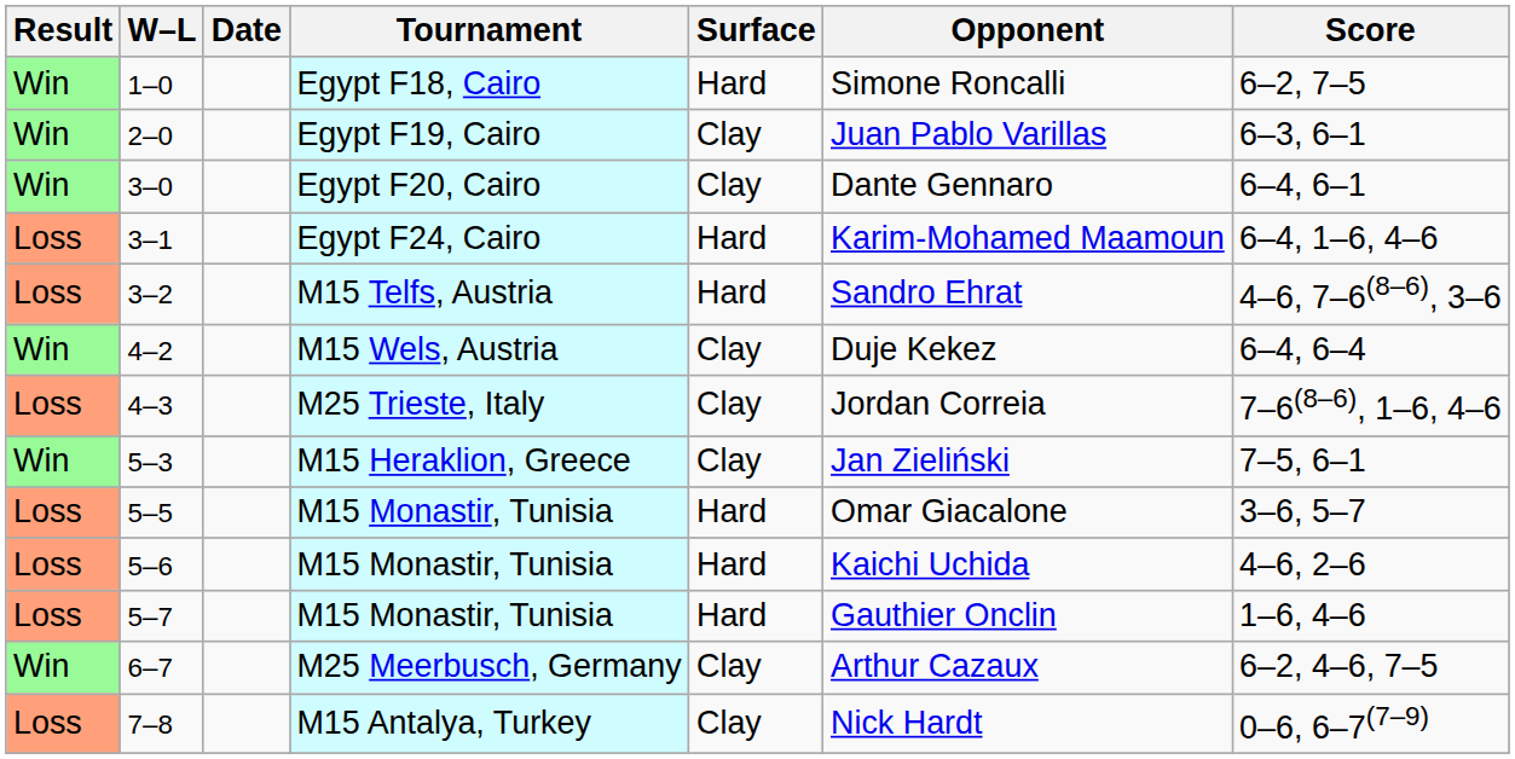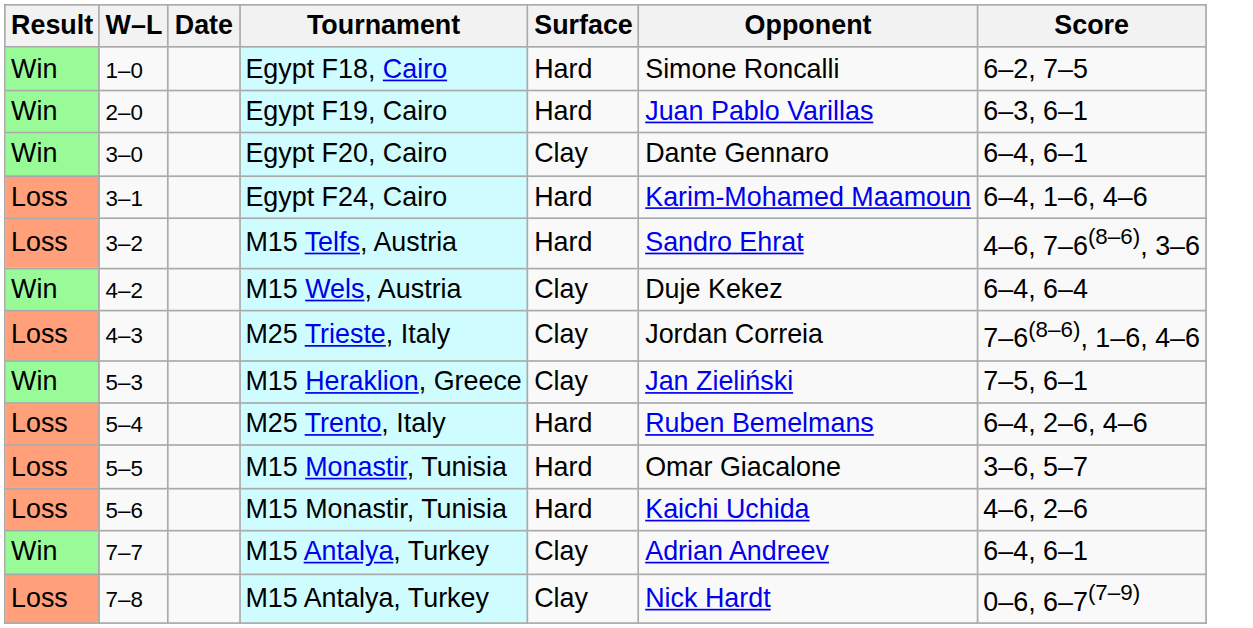2–0 | Surface: Clay -> Hard
+ row: Loss | 5–4 | M25 Trento, Italy | Hard | Ruben Bemelmans | 6–4, 2–6, 4–6
- row: Loss | 5–7 | M15 Monastir, Tunisia | Hard | Gauthier Onclin | 1–6, 4–6
- row: Win | 6–7 | M25 Meerbusch, Germany | Clay | Arthur Cazaux | 6–2, 4–6, 7–5
+ row: Win | 7–7 | M15 Antalya, Turkey | Clay | Adrian Andreev | 6–4, 6–1
